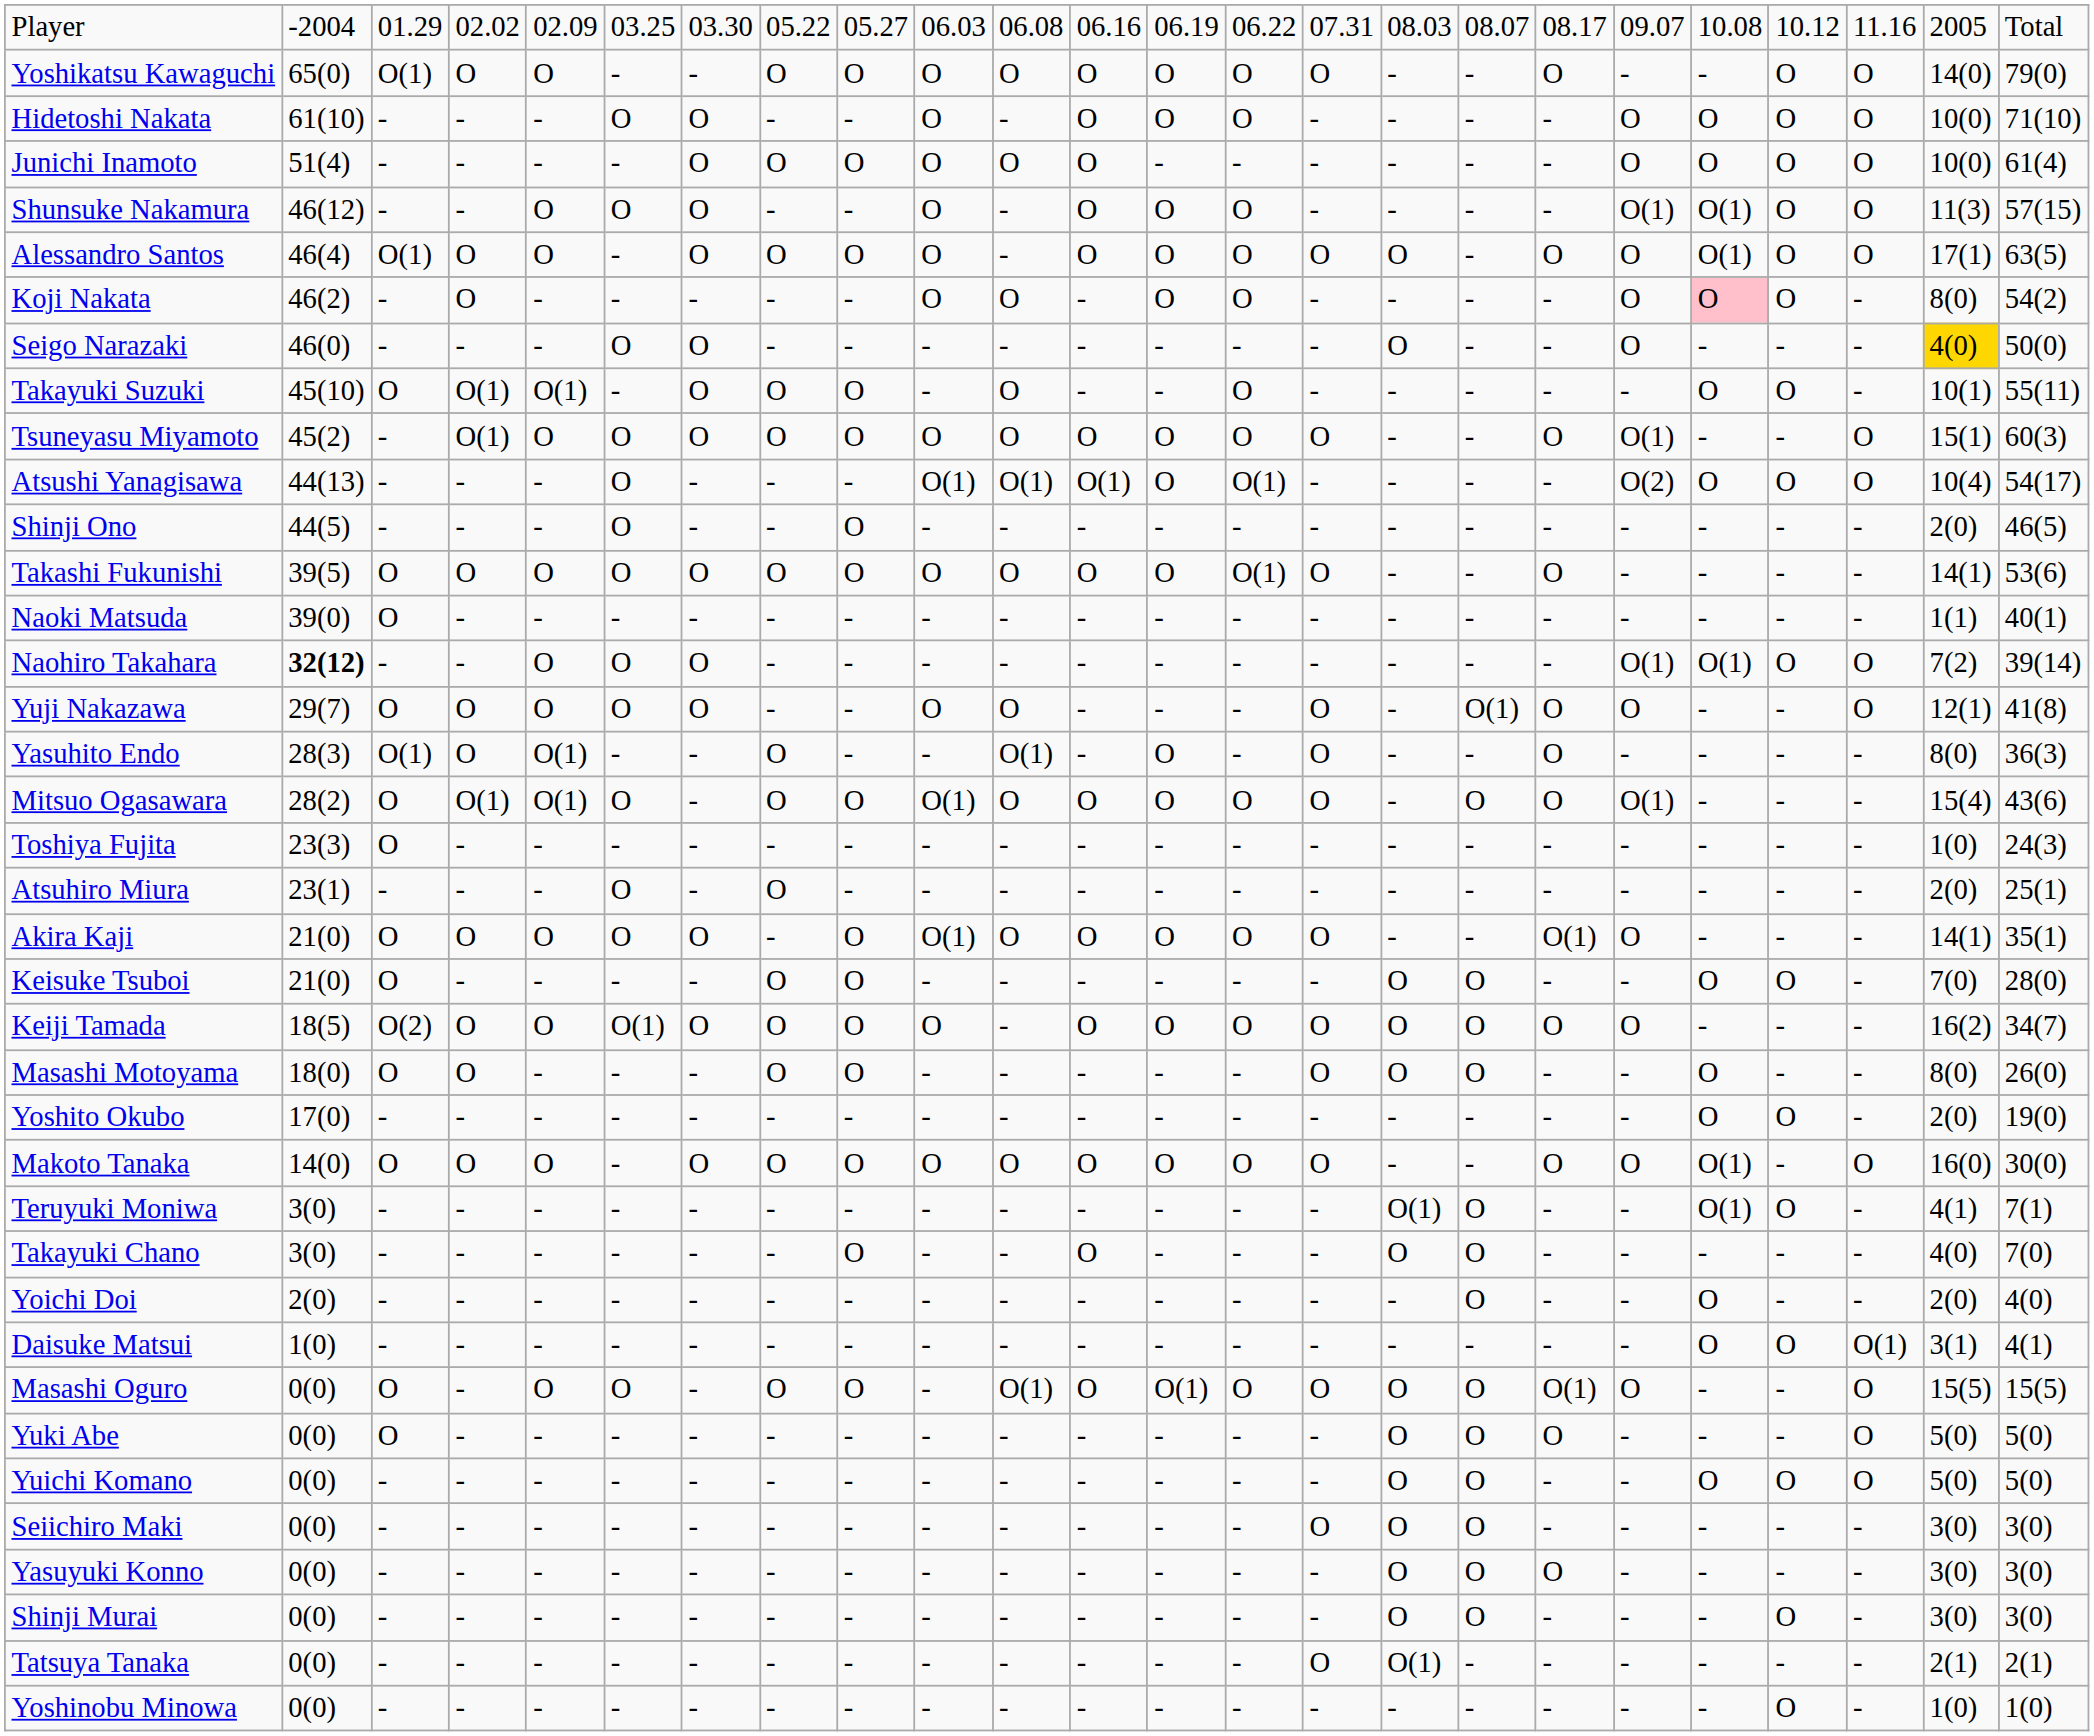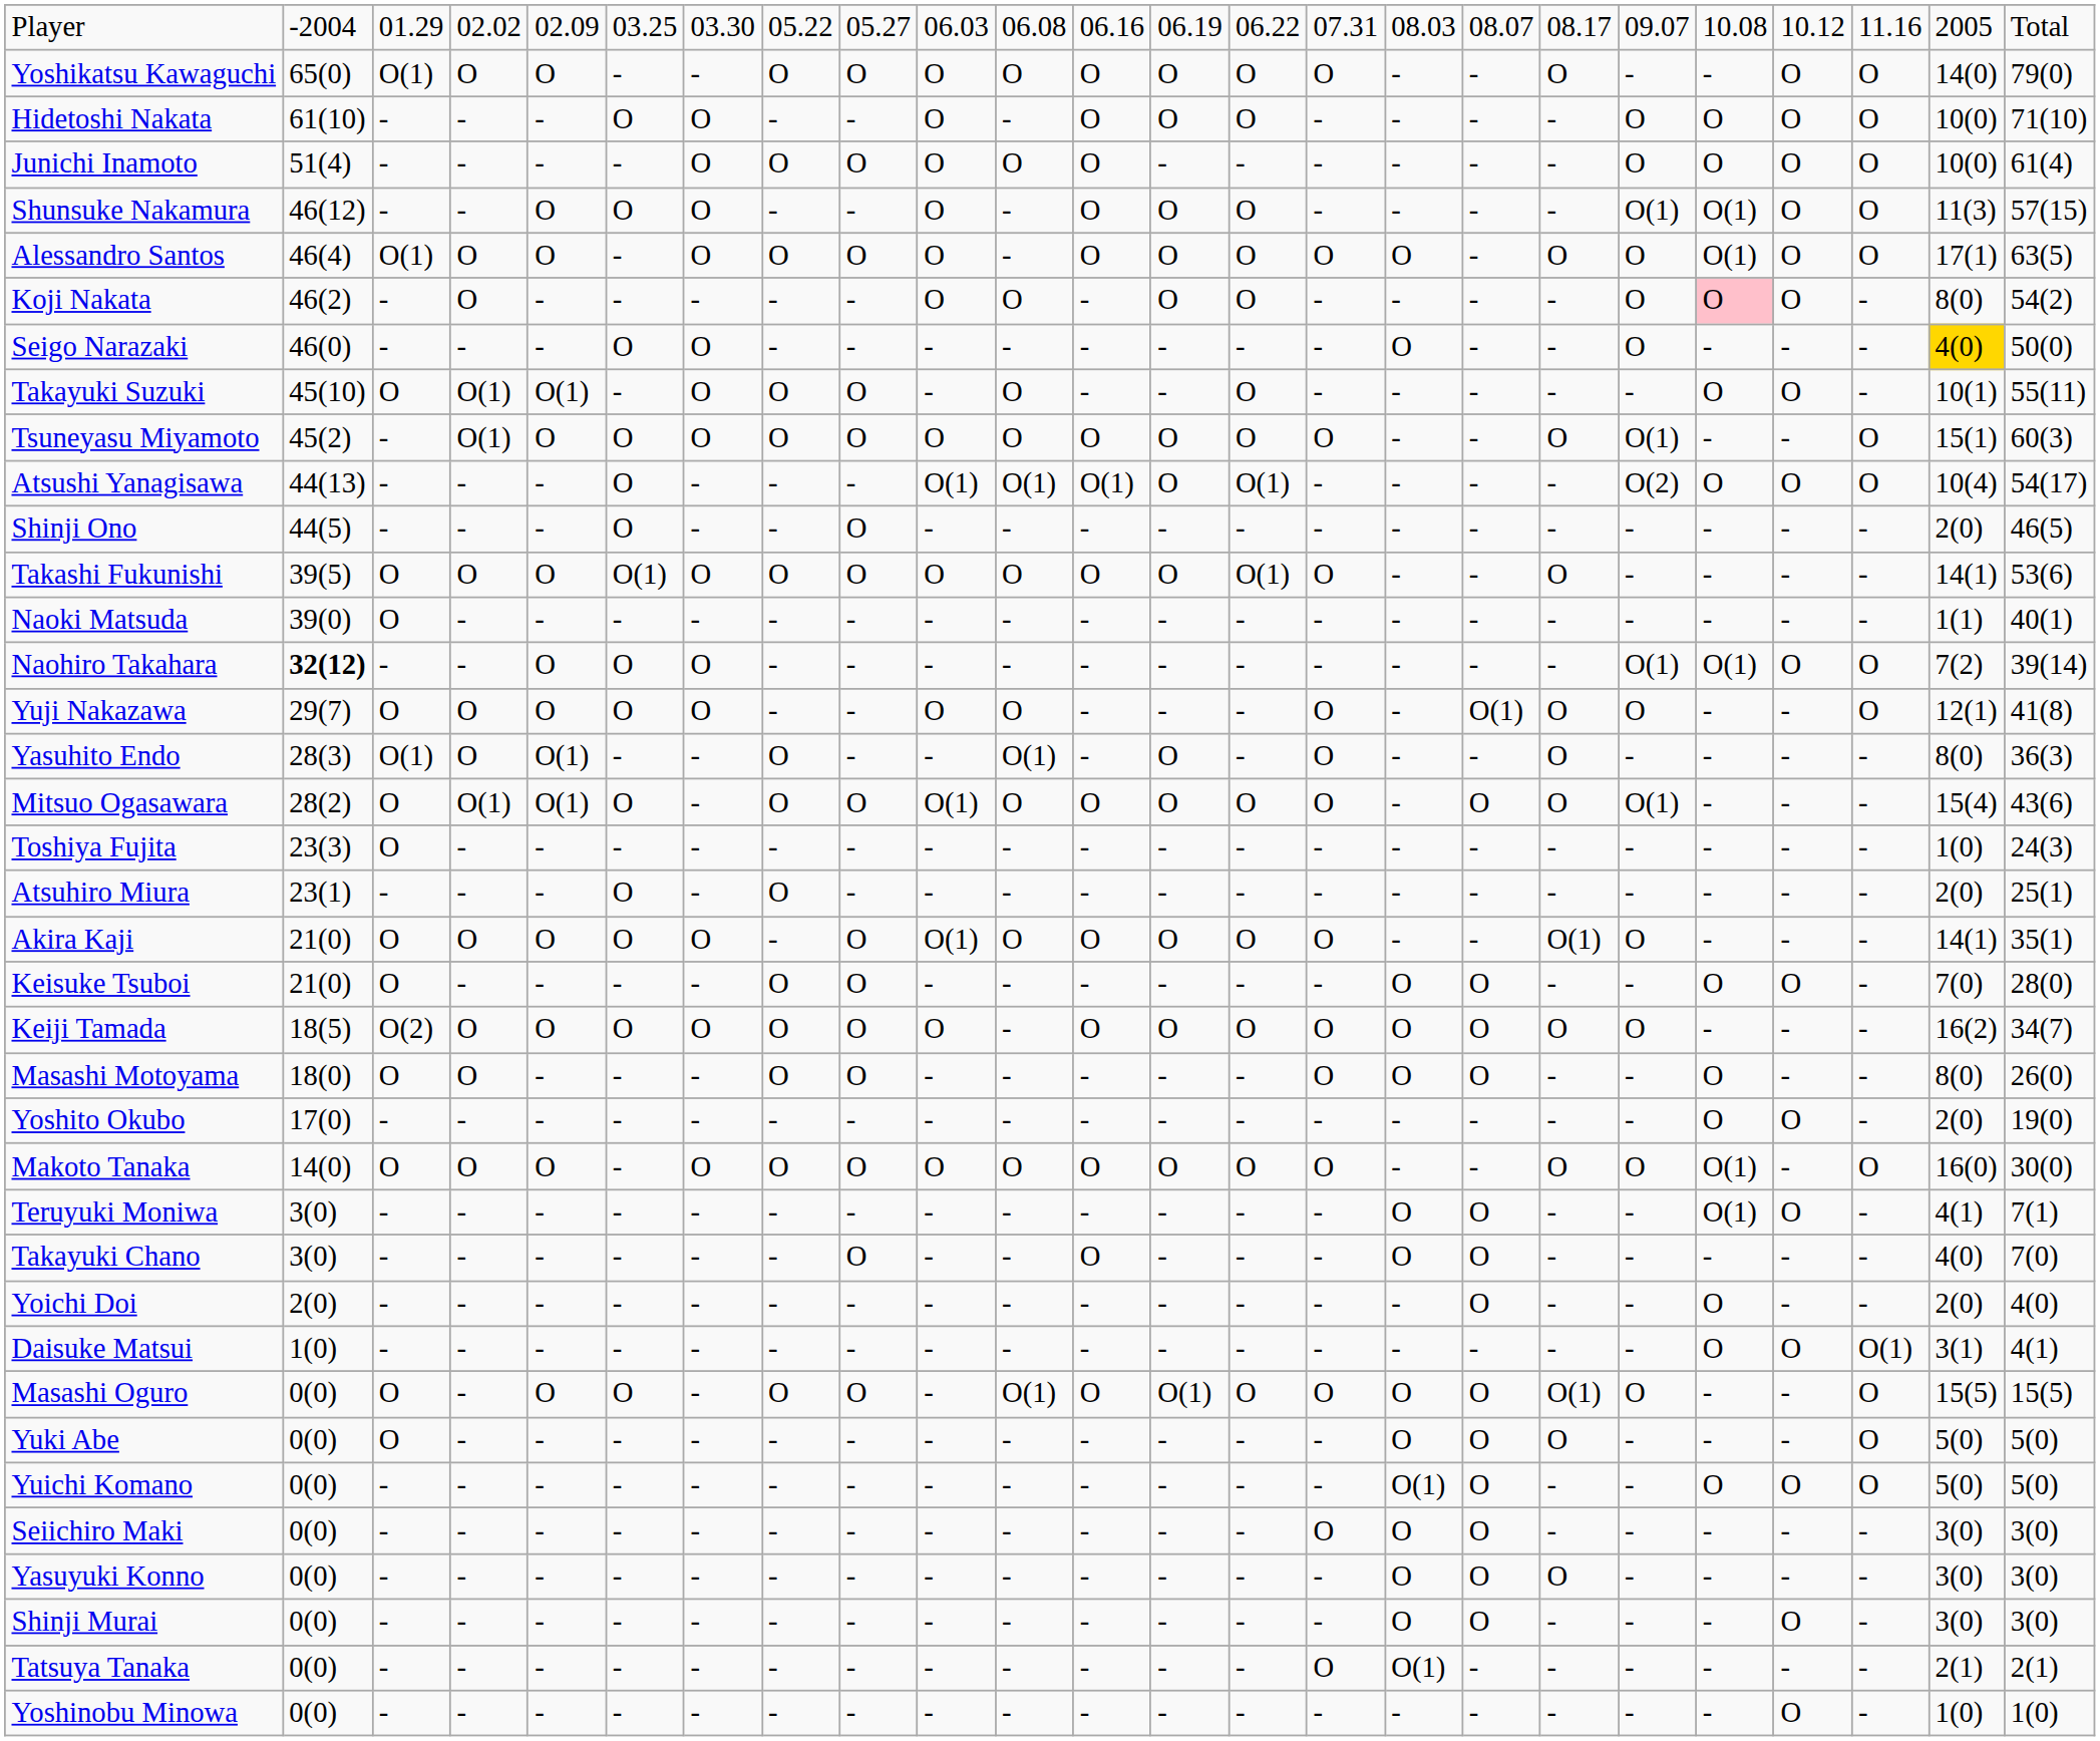Takashi Fukunishi | column 6: O -> O(1)
Keiji Tamada | column 6: O(1) -> O
Teruyuki Moniwa | column 16: O(1) -> O
Yuichi Komano | column 16: O -> O(1)
